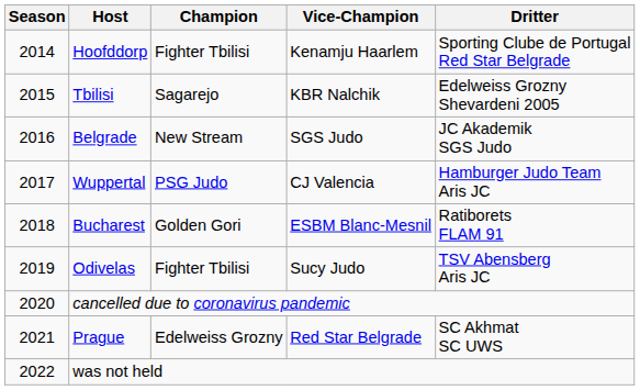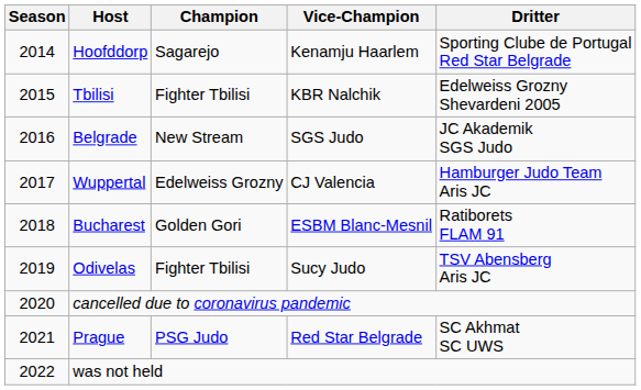Hoofddorp | Champion: Fighter Tbilisi -> Sagarejo
Tbilisi | Champion: Sagarejo -> Fighter Tbilisi
Wuppertal | Champion: PSG Judo -> Edelweiss Grozny
Prague | Champion: Edelweiss Grozny -> PSG Judo
